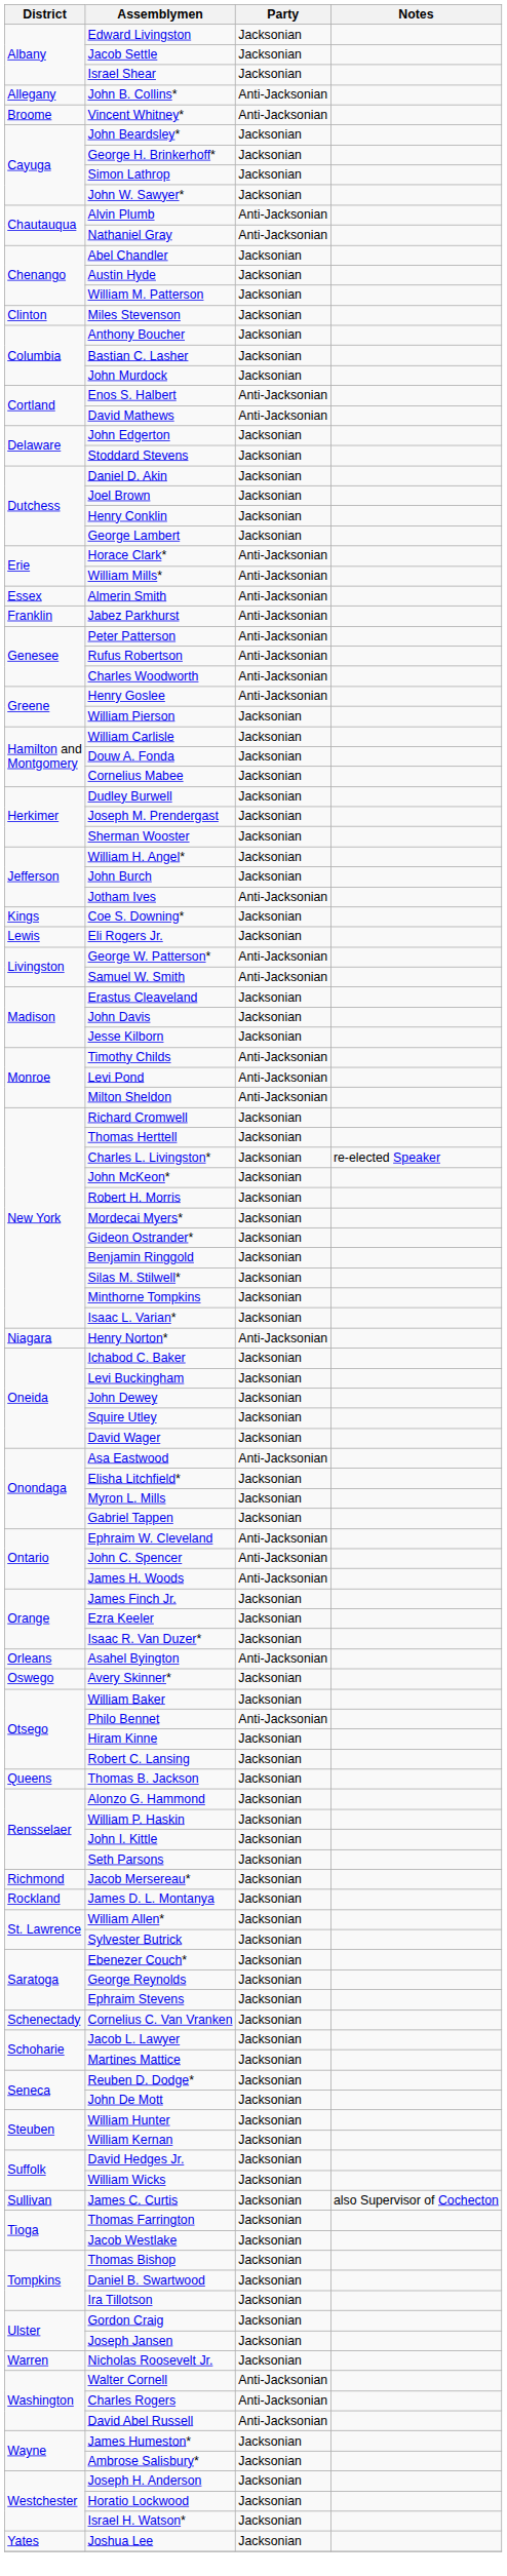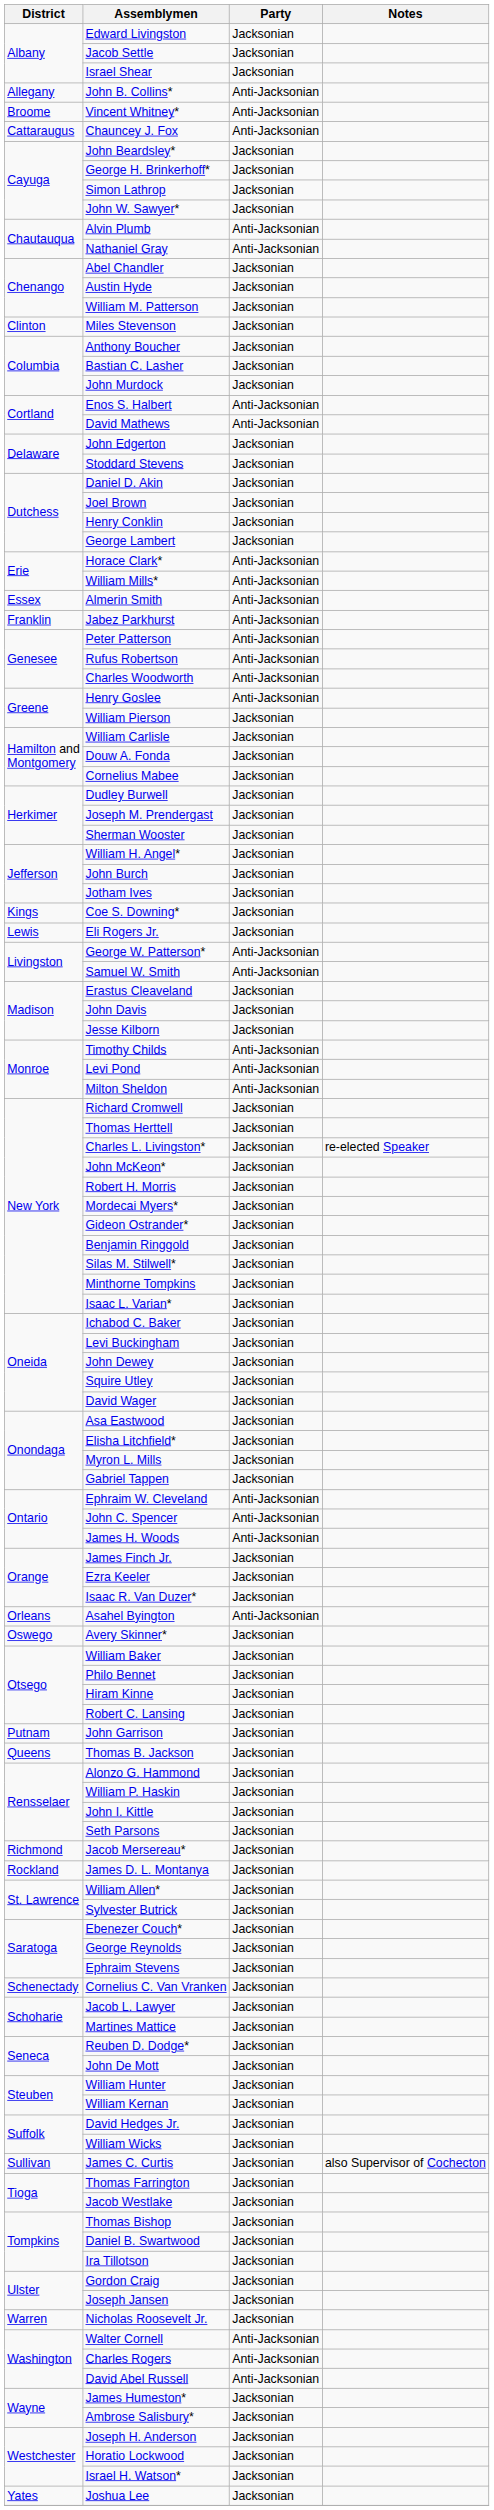+ row: Cattaraugus | Chauncey J. Fox | Anti-Jacksonian
Jotham Ives | Party: Anti-Jacksonian -> Jacksonian
- row: Niagara | Henry Norton* | Anti-Jacksonian
Asa Eastwood | Party: Anti-Jacksonian -> Jacksonian
Philo Bennet | Party: Anti-Jacksonian -> Jacksonian
+ row: Putnam | John Garrison | Jacksonian
